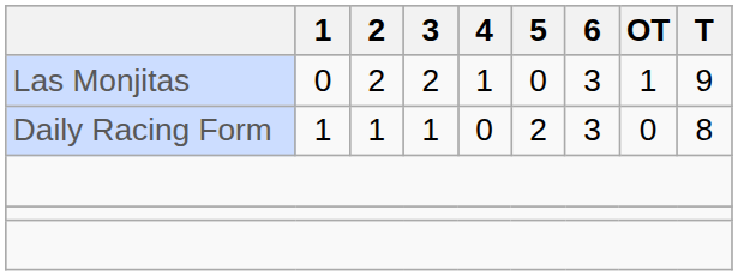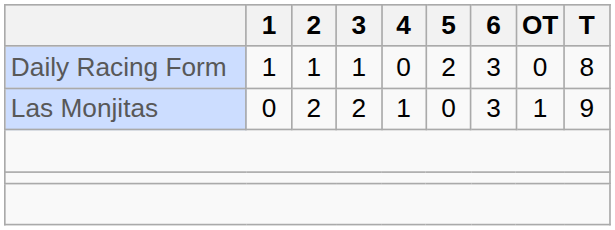rows swapped: Las Monjitas <-> Daily Racing Form
